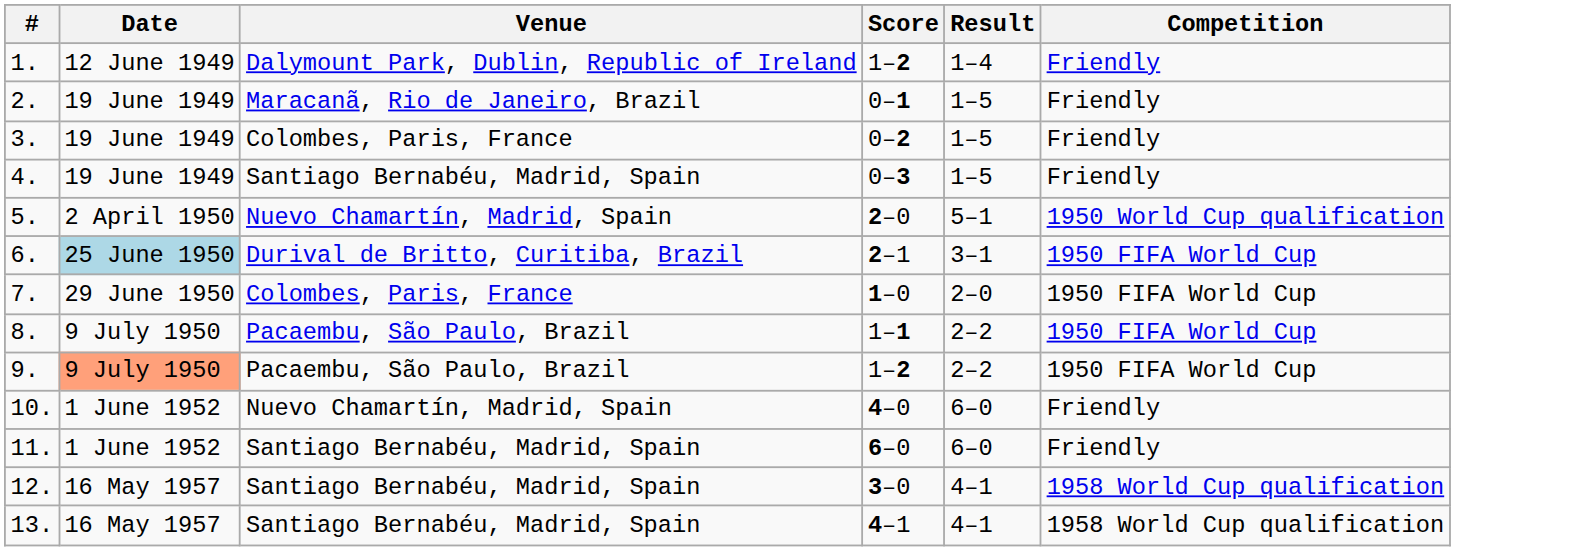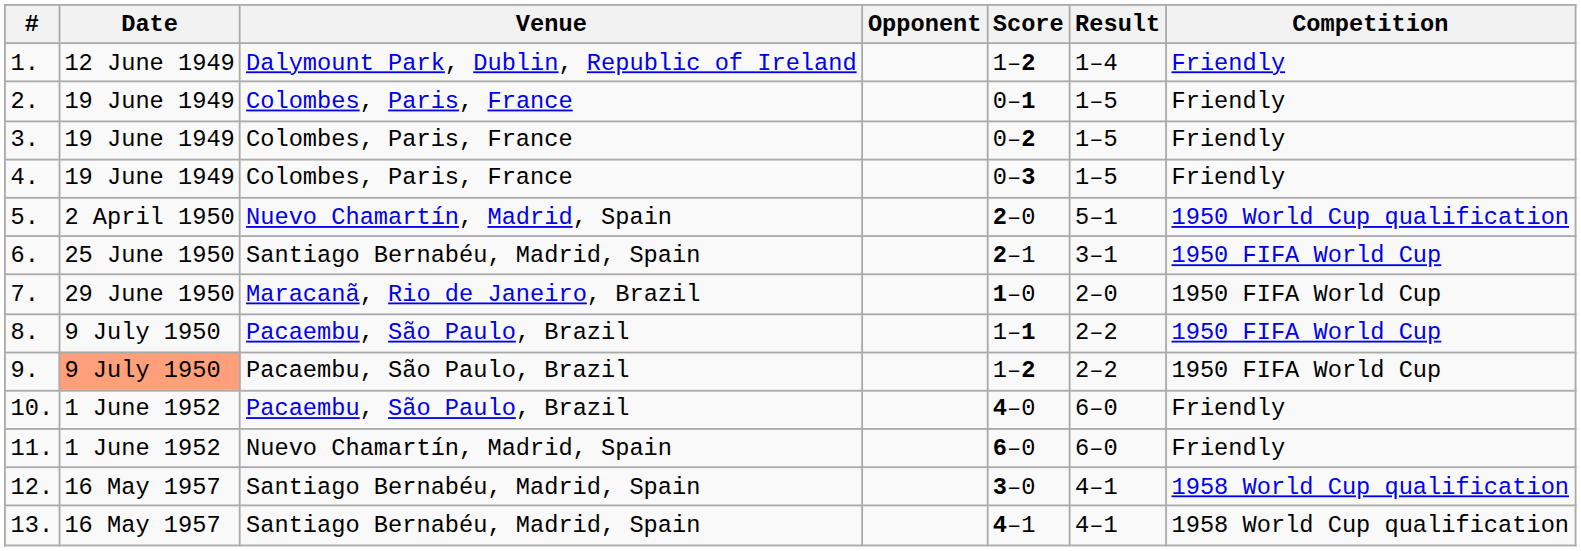+ column: Opponent
2. | Venue: Maracanã, Rio de Janeiro, Brazil -> Colombes, Paris, France
4. | Venue: Santiago Bernabéu, Madrid, Spain -> Colombes, Paris, France
6. | Date: lightblue background -> no background
6. | Venue: Durival de Britto, Curitiba, Brazil -> Santiago Bernabéu, Madrid, Spain
7. | Venue: Colombes, Paris, France -> Maracanã, Rio de Janeiro, Brazil
10. | Venue: Nuevo Chamartín, Madrid, Spain -> Pacaembu, São Paulo, Brazil
11. | Venue: Santiago Bernabéu, Madrid, Spain -> Nuevo Chamartín, Madrid, Spain
